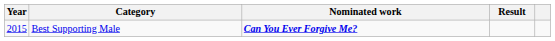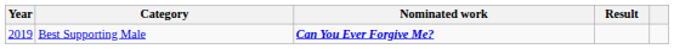Best Supporting Male | Year: 2015 -> 2019
